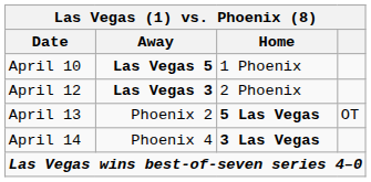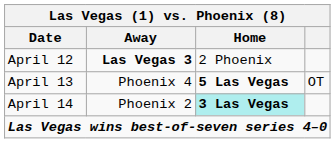- row: April 10 | Las Vegas 5 | 1 Phoenix
April 13 | Away: Phoenix 2 -> Phoenix 4
April 14 | Away: Phoenix 4 -> Phoenix 2
April 14 | Home: no background -> paleturquoise background
